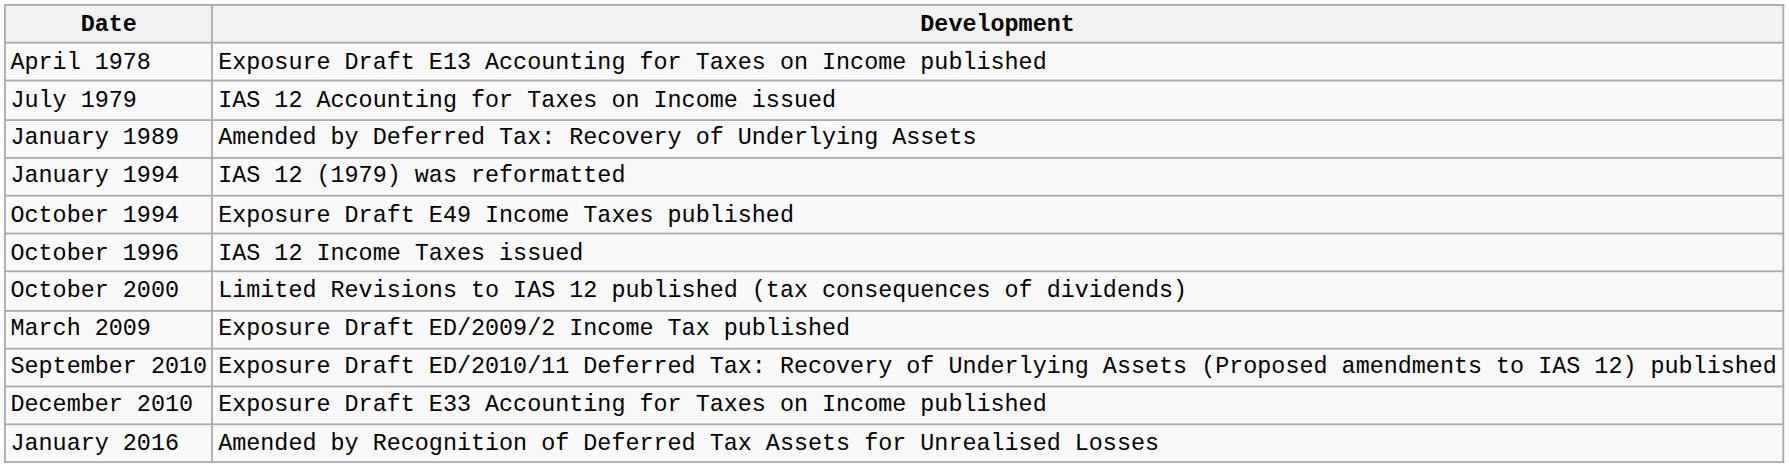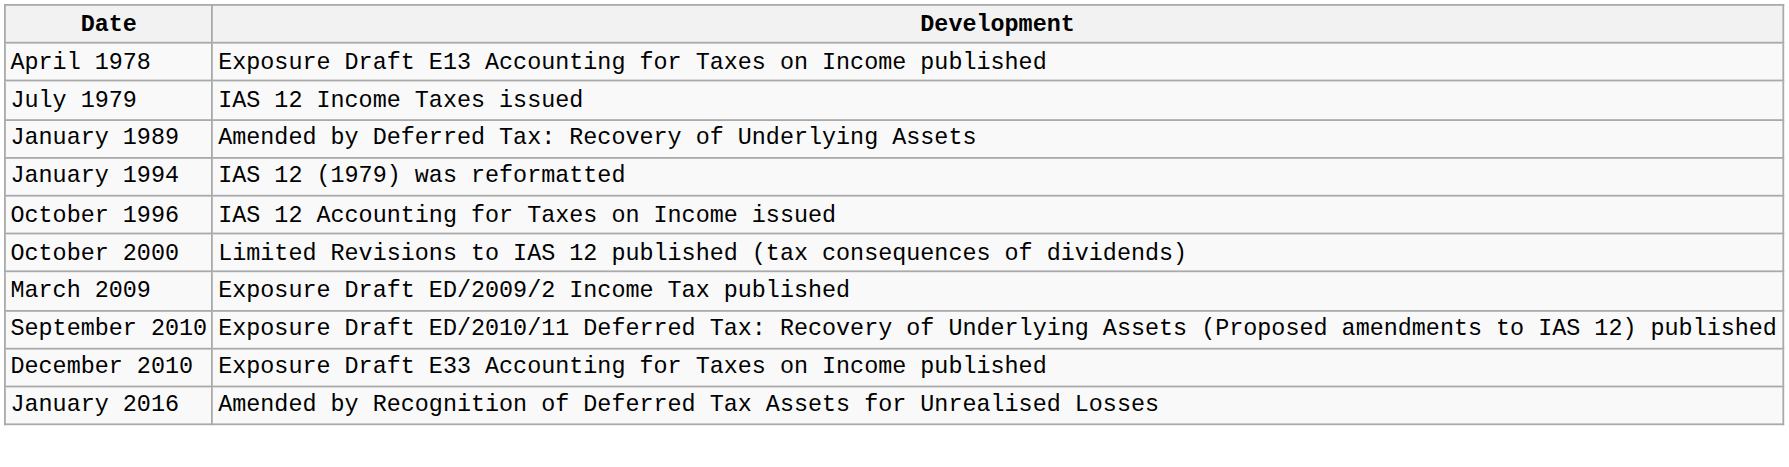July 1979 | Development: IAS 12 Accounting for Taxes on Income issued -> IAS 12 Income Taxes issued
- row: October 1994 | Exposure Draft E49 Income Taxes published
October 1996 | Development: IAS 12 Income Taxes issued -> IAS 12 Accounting for Taxes on Income issued
